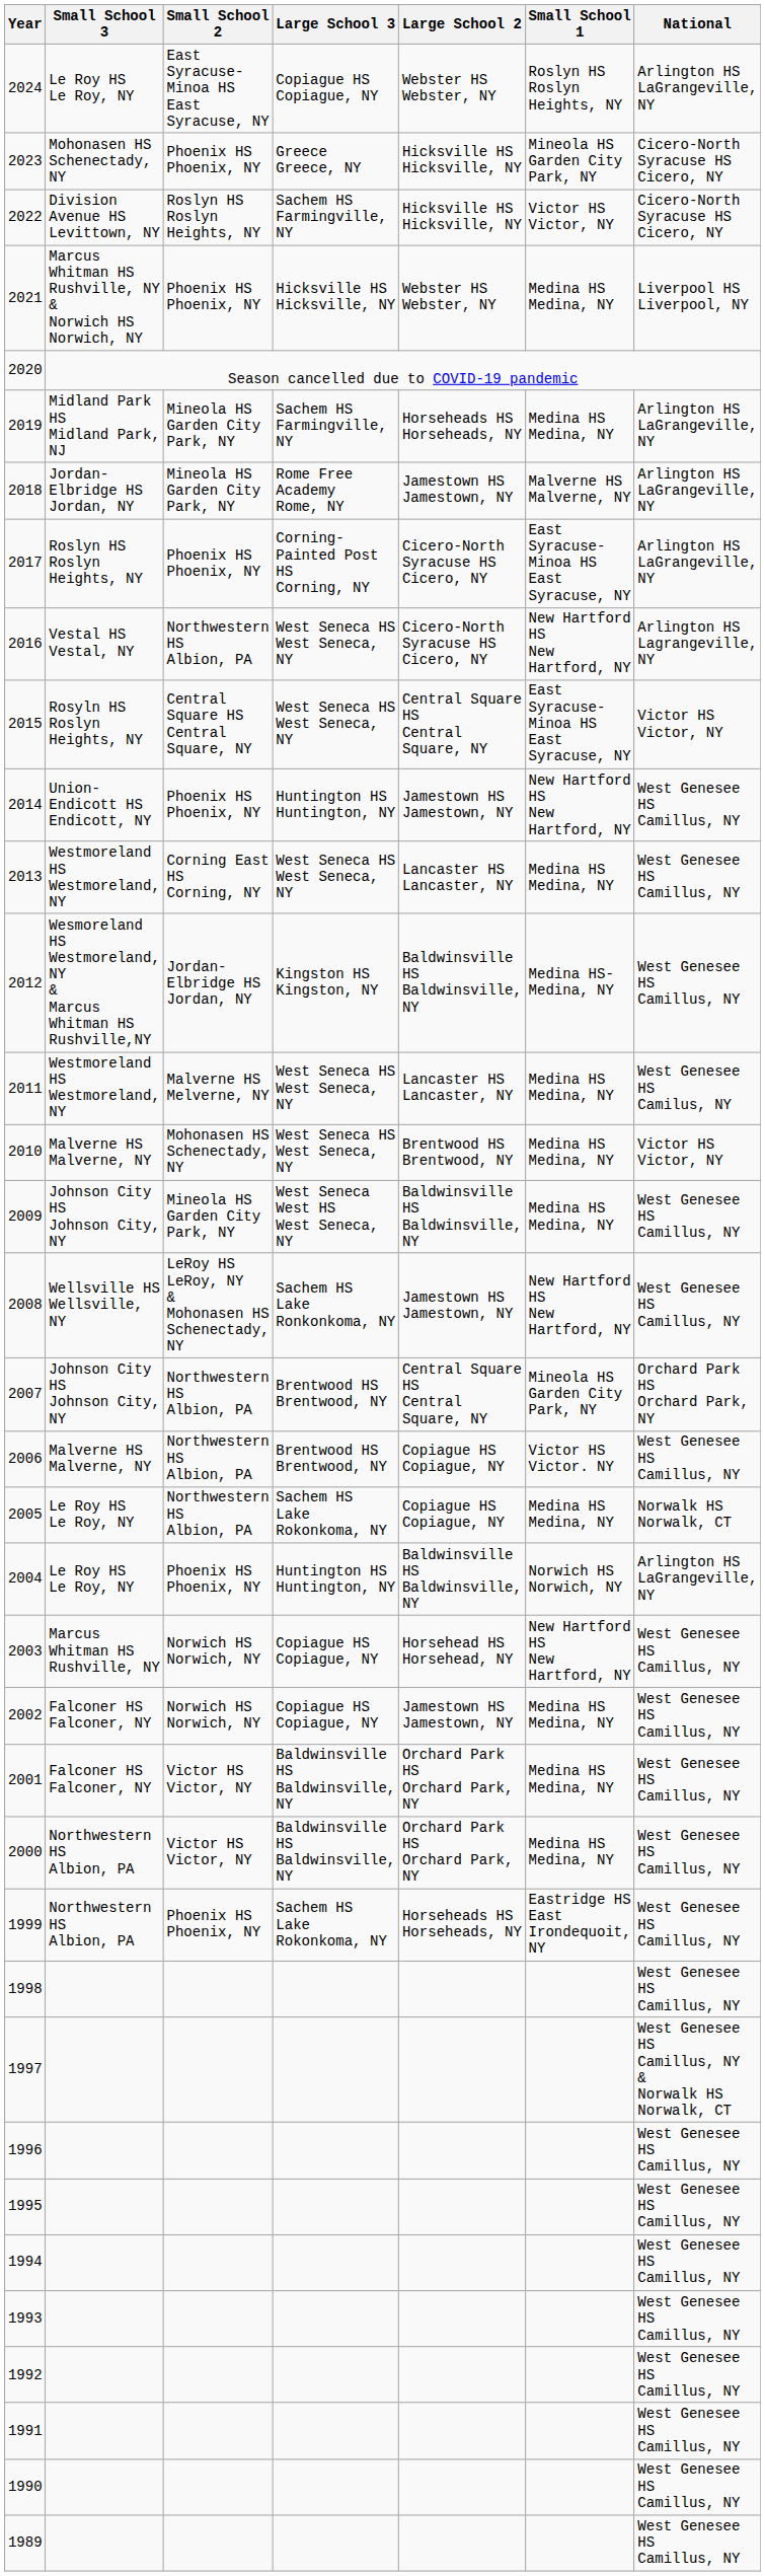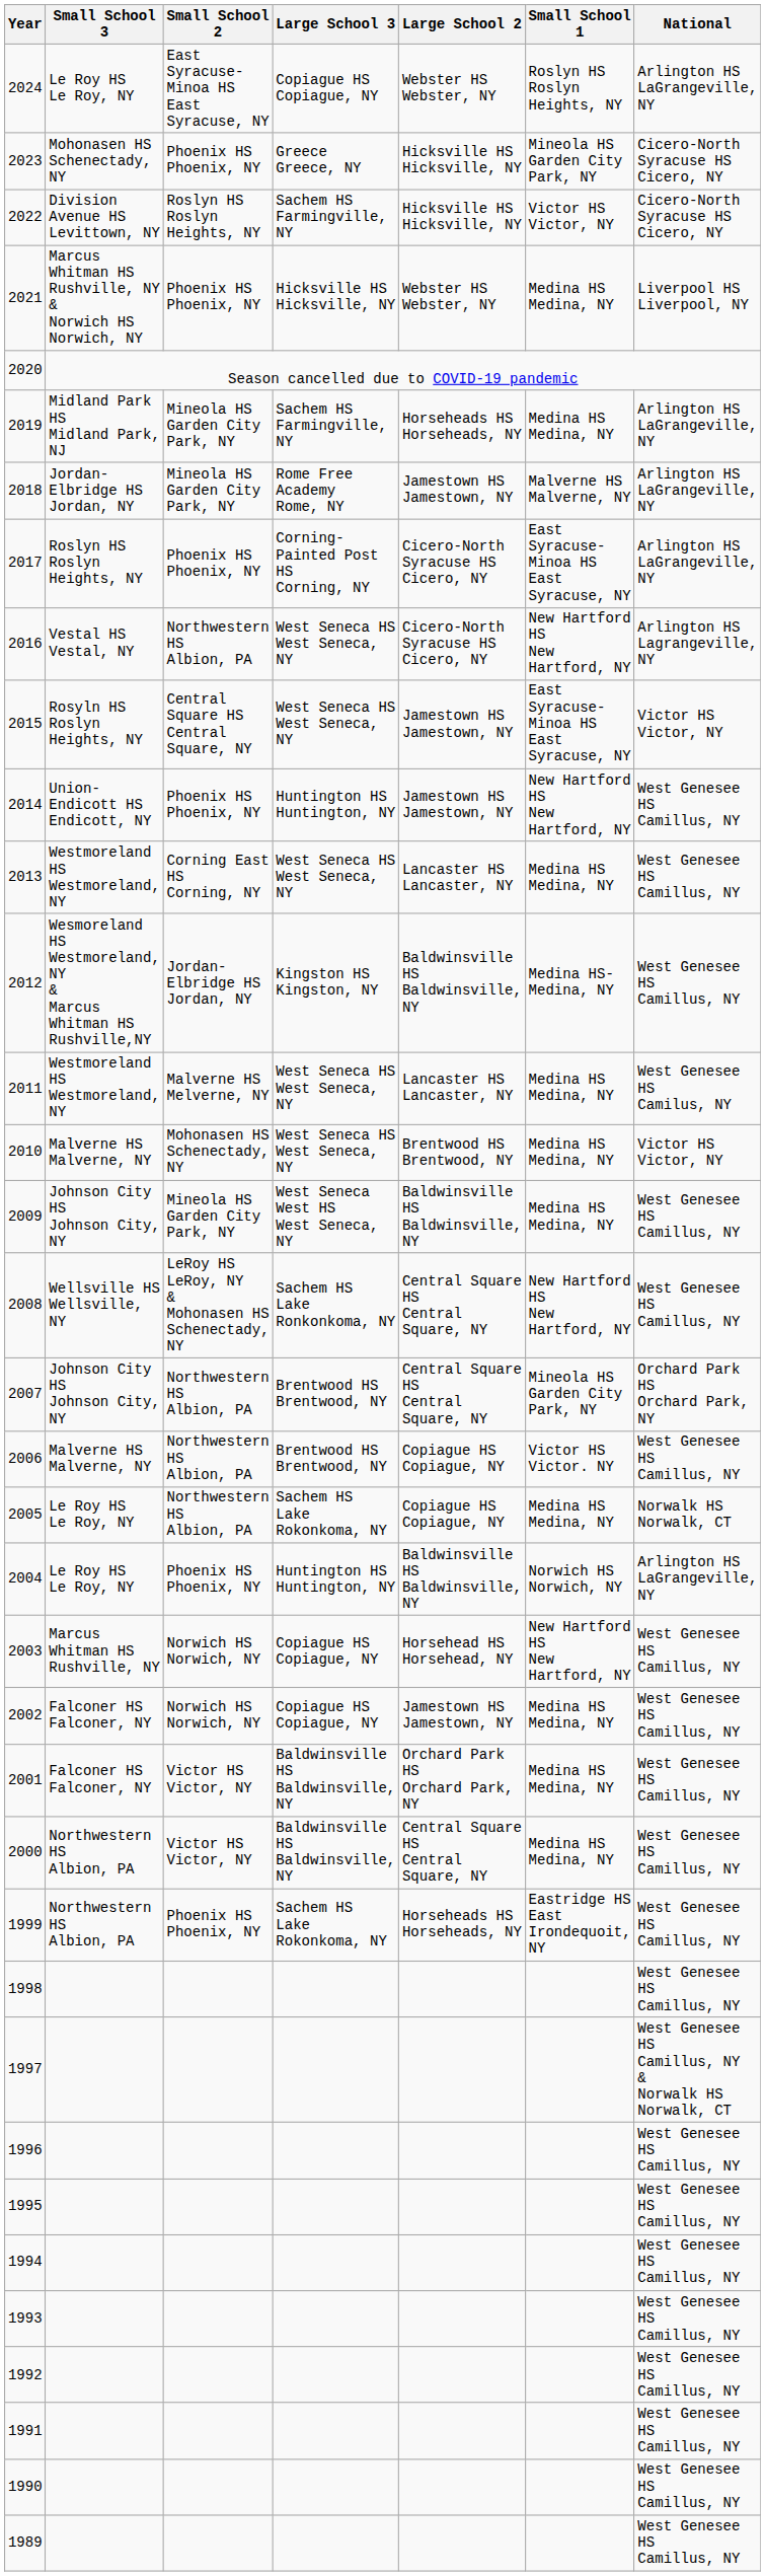2015 | Large School 2: Central Square HS Central Square, NY -> Jamestown HS Jamestown, NY
2008 | Large School 2: Jamestown HS Jamestown, NY -> Central Square HS Central Square, NY
2000 | Large School 2: Orchard Park HS Orchard Park, NY -> Central Square HS Central Square, NY
